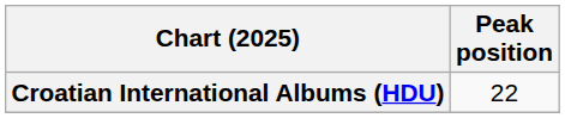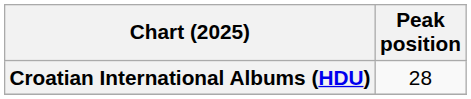Croatian International Albums (HDU) | Peak position: 22 -> 28
